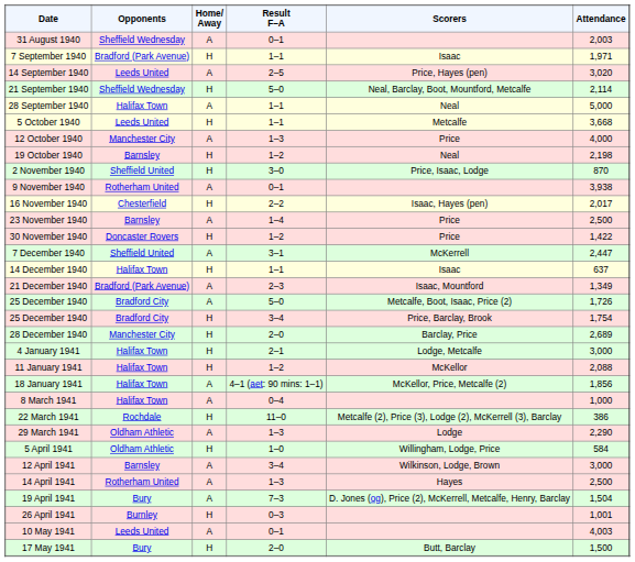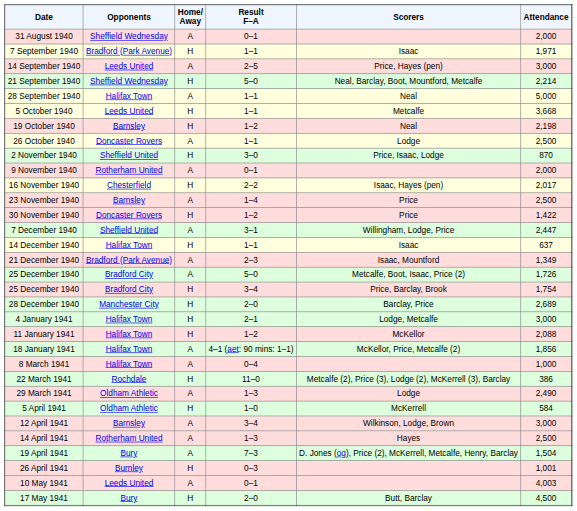31 August 1940 | Attendance: 2,003 -> 2,000
14 September 1940 | Attendance: 3,020 -> 3,000
21 September 1940 | Attendance: 2,114 -> 2,214
- row: 12 October 1940 | Manchester City | A | 1–3 | Price | 4,000
+ row: 26 October 1940 | Doncaster Rovers | A | 1–1 | Lodge | 2,500
9 November 1940 | Attendance: 3,938 -> 2,000
7 December 1940 | Scorers: McKerrell -> Willingham, Lodge, Price
29 March 1941 | Attendance: 2,290 -> 2,490
5 April 1941 | Scorers: Willingham, Lodge, Price -> McKerrell
17 May 1941 | Attendance: 1,500 -> 4,500
